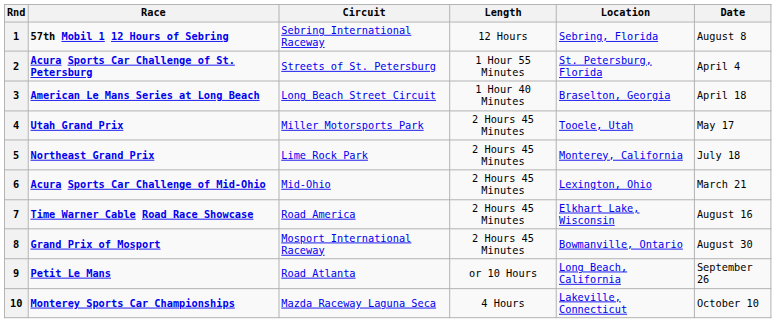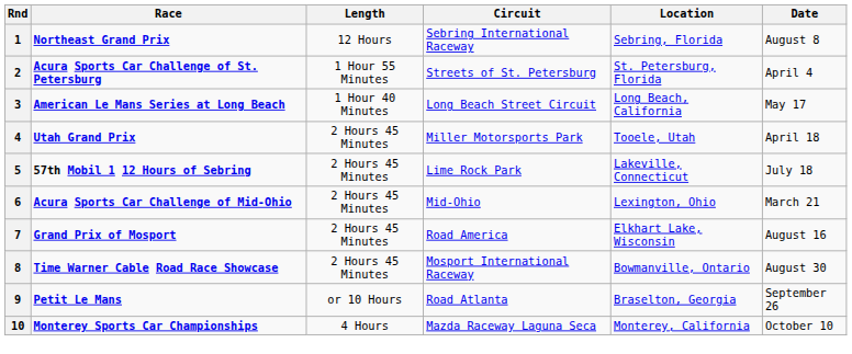columns swapped: Length <-> Circuit
1 | Race: 57th Mobil 1 12 Hours of Sebring -> Northeast Grand Prix
3 | Location: Braselton, Georgia -> Long Beach, California
3 | Date: April 18 -> May 17
4 | Date: May 17 -> April 18
5 | Race: Northeast Grand Prix -> 57th Mobil 1 12 Hours of Sebring
5 | Location: Monterey, California -> Lakeville, Connecticut
7 | Race: Time Warner Cable Road Race Showcase -> Grand Prix of Mosport
8 | Race: Grand Prix of Mosport -> Time Warner Cable Road Race Showcase
9 | Location: Long Beach, California -> Braselton, Georgia
10 | Location: Lakeville, Connecticut -> Monterey, California
